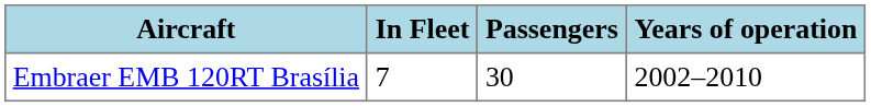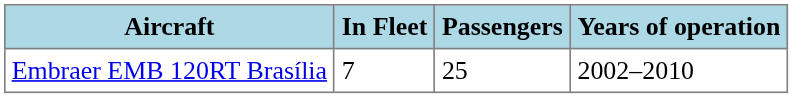Embraer EMB 120RT Brasília | Passengers: 30 -> 25
